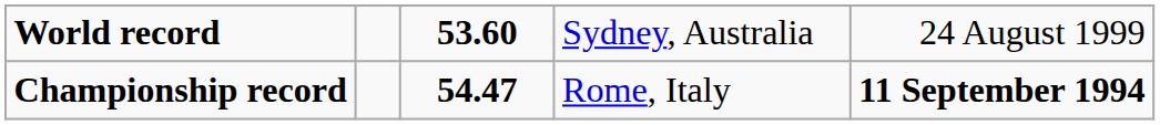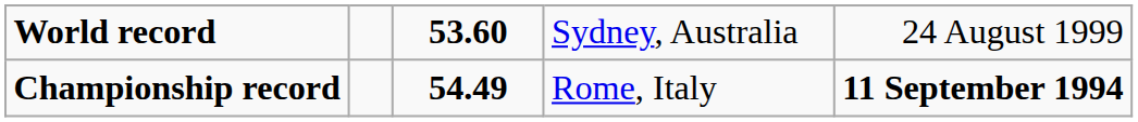Championship record | column 3: 54.47 -> 54.49
